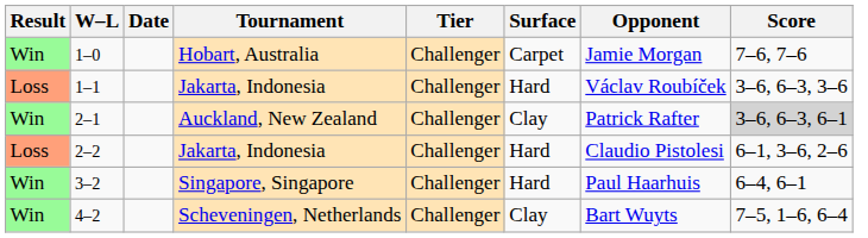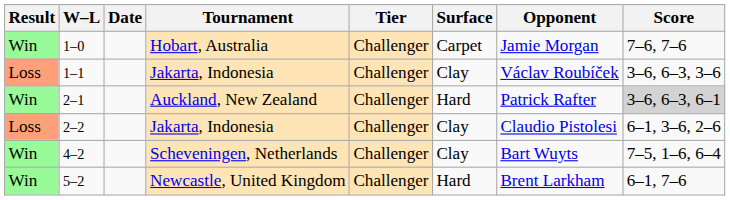1–1 | Surface: Hard -> Clay
2–1 | Surface: Clay -> Hard
2–2 | Surface: Hard -> Clay
- row: Win | 3–2 | Singapore, Singapore | Challenger | Hard | Paul Haarhuis | 6–4, 6–1
+ row: Win | 5–2 | Newcastle, United Kingdom | Challenger | Hard | Brent Larkham | 6–1, 7–6
